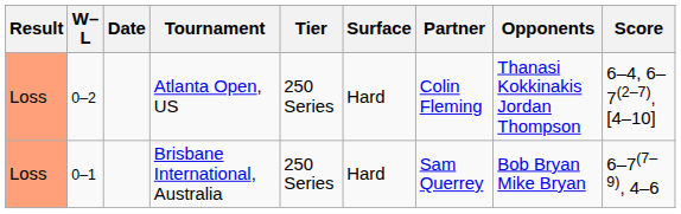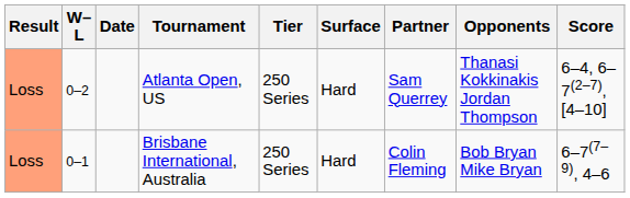Atlanta Open, US | Partner: Colin Fleming -> Sam Querrey
Brisbane International, Australia | Partner: Sam Querrey -> Colin Fleming
